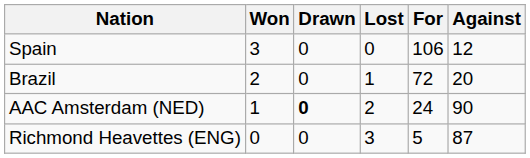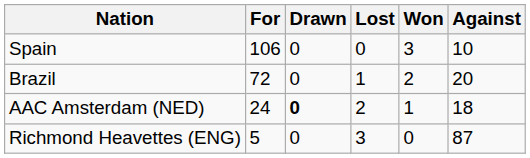columns swapped: Won <-> For
Spain | Against: 12 -> 10
AAC Amsterdam (NED) | Against: 90 -> 18
